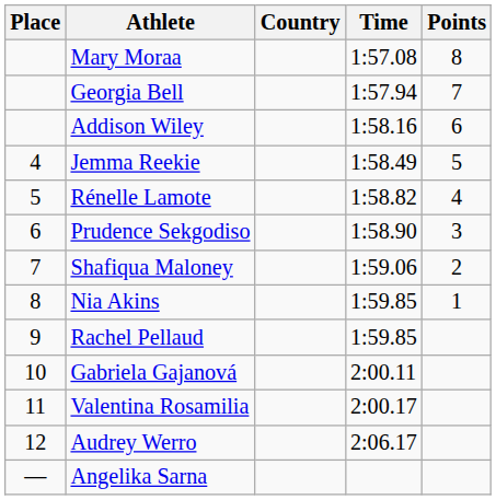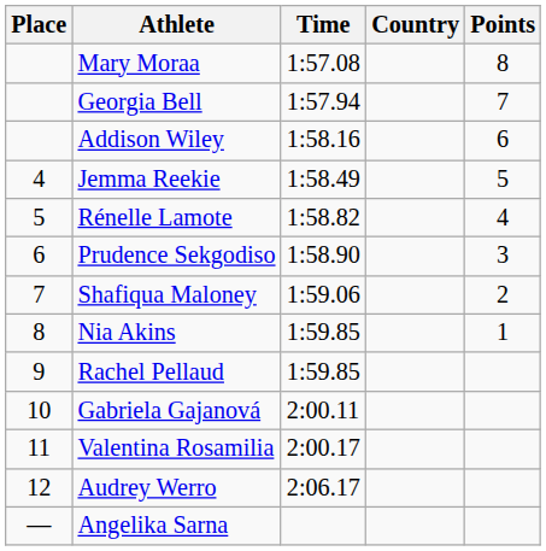columns swapped: Country <-> Time
